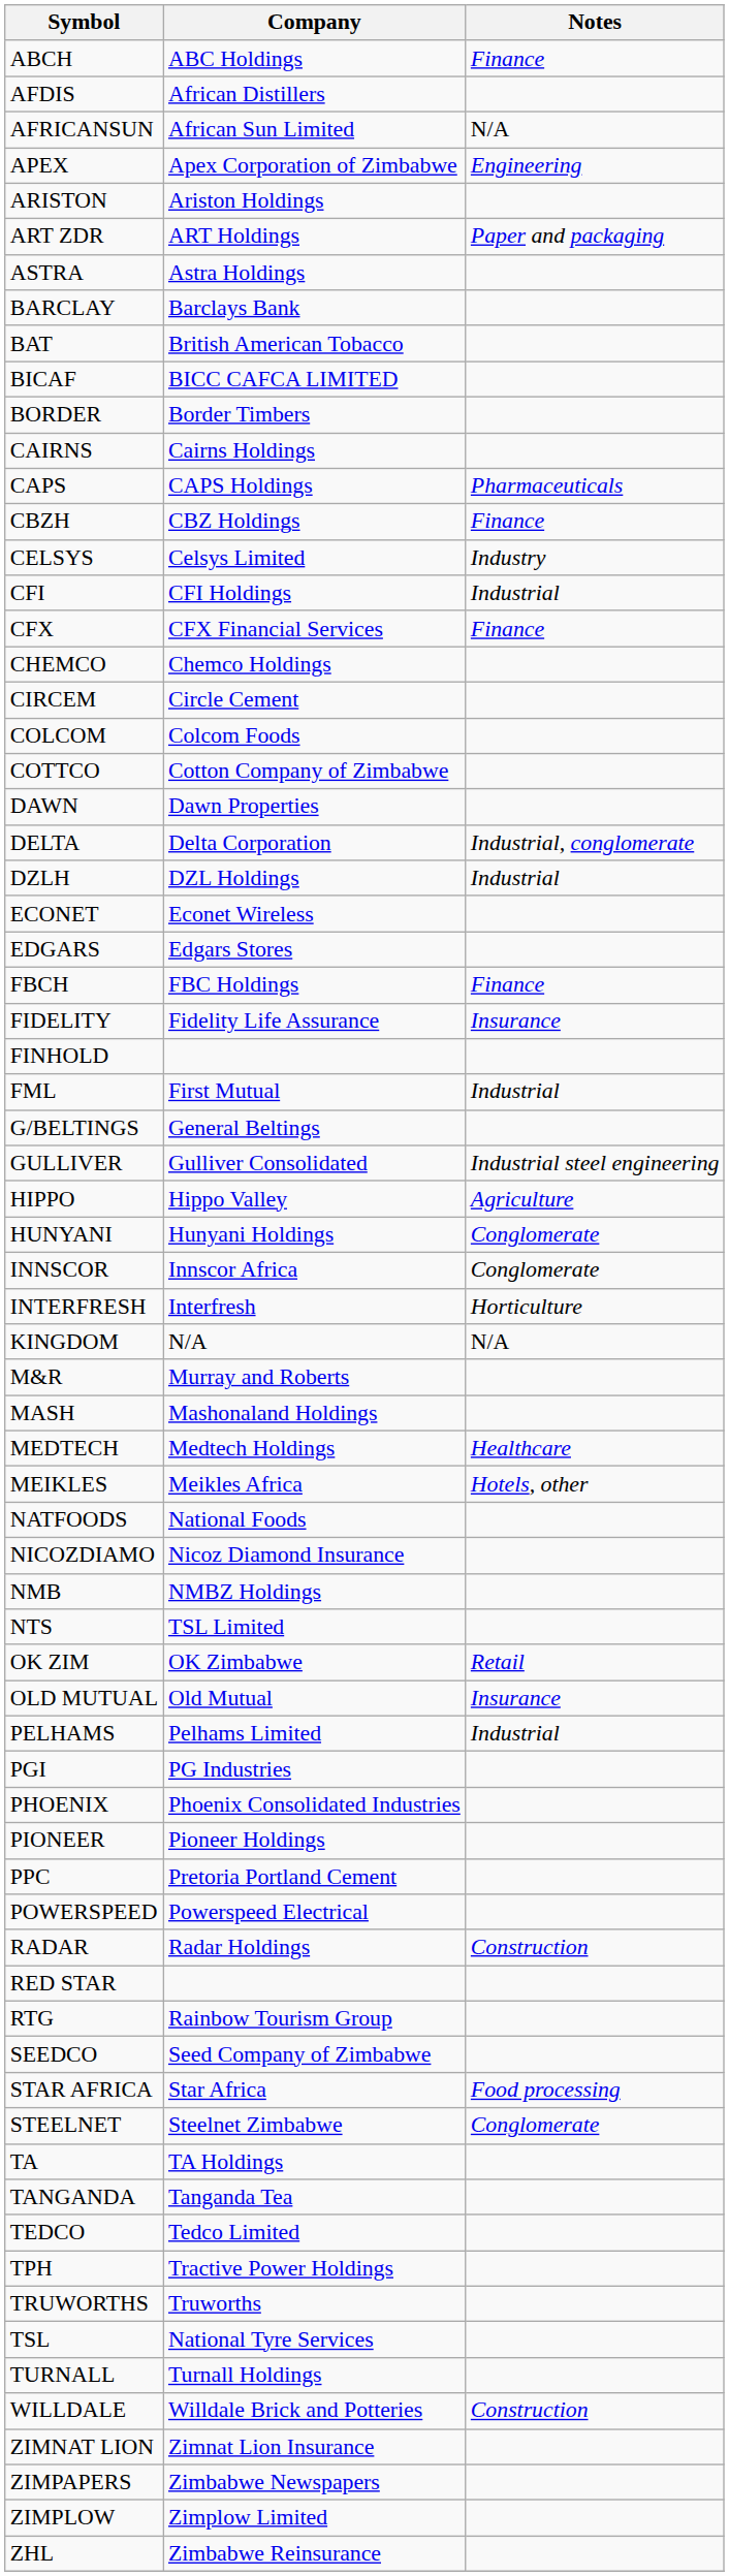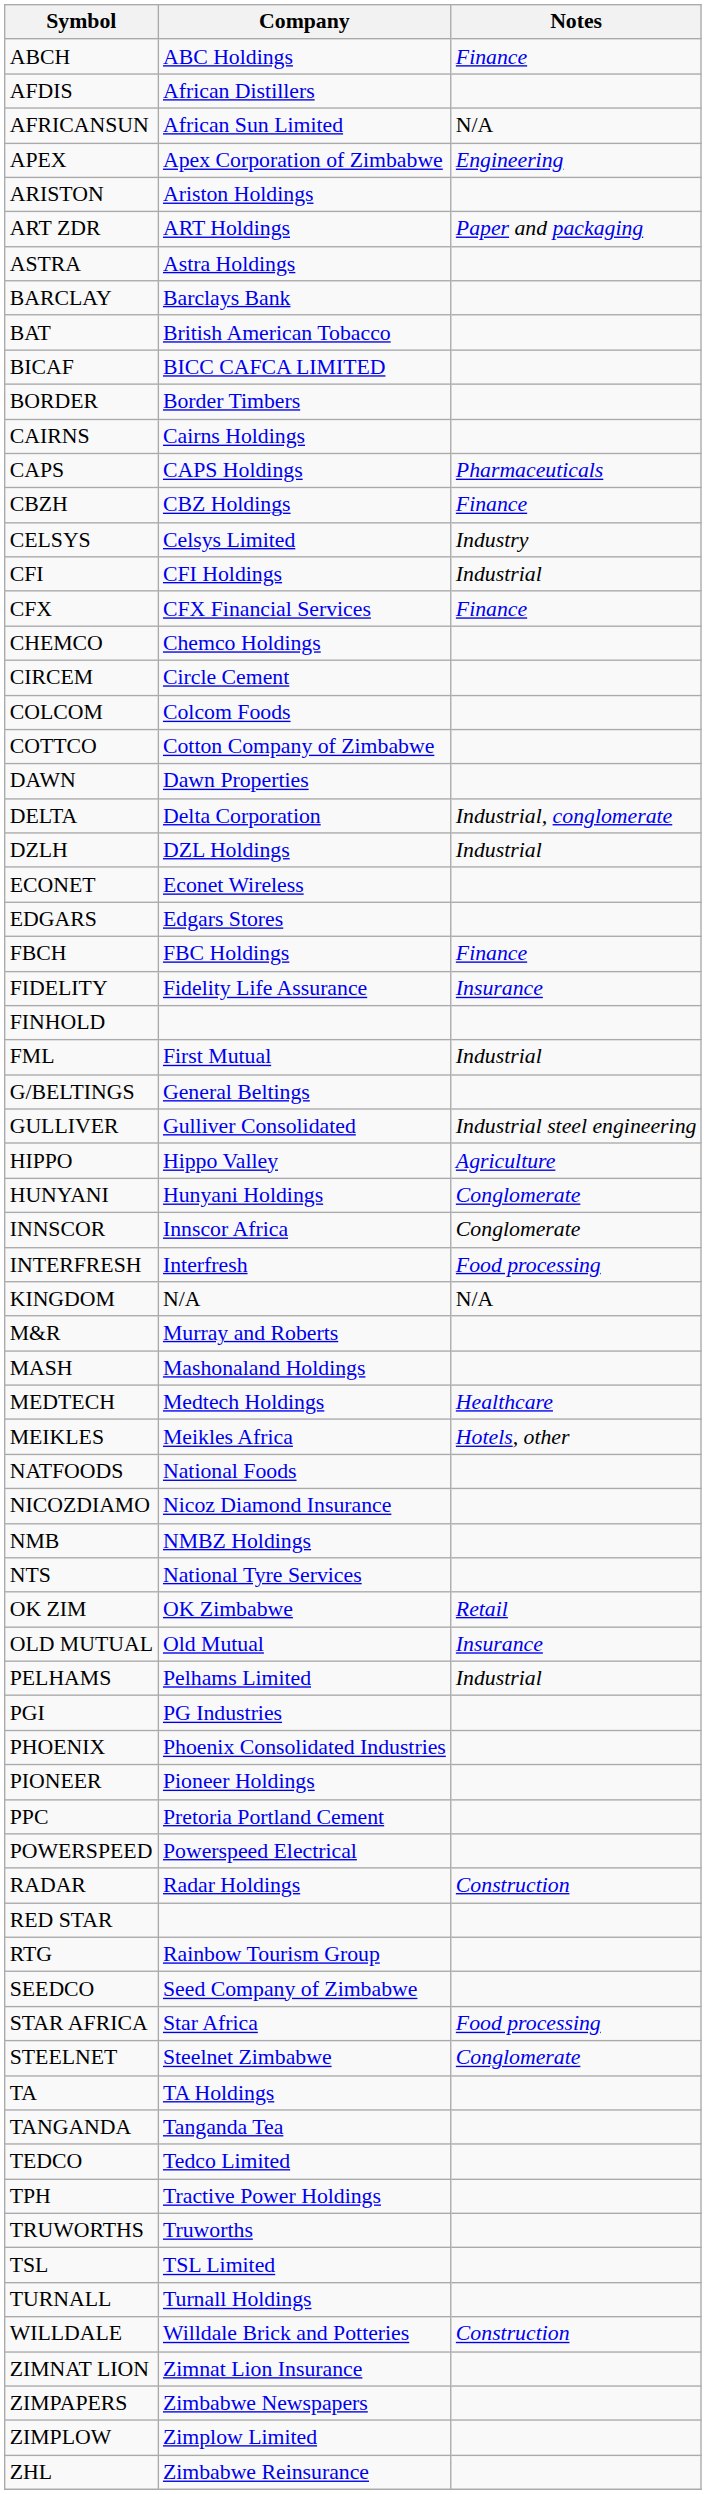INTERFRESH | Notes: Horticulture -> Food processing
NTS | Company: TSL Limited -> National Tyre Services
TSL | Company: National Tyre Services -> TSL Limited
